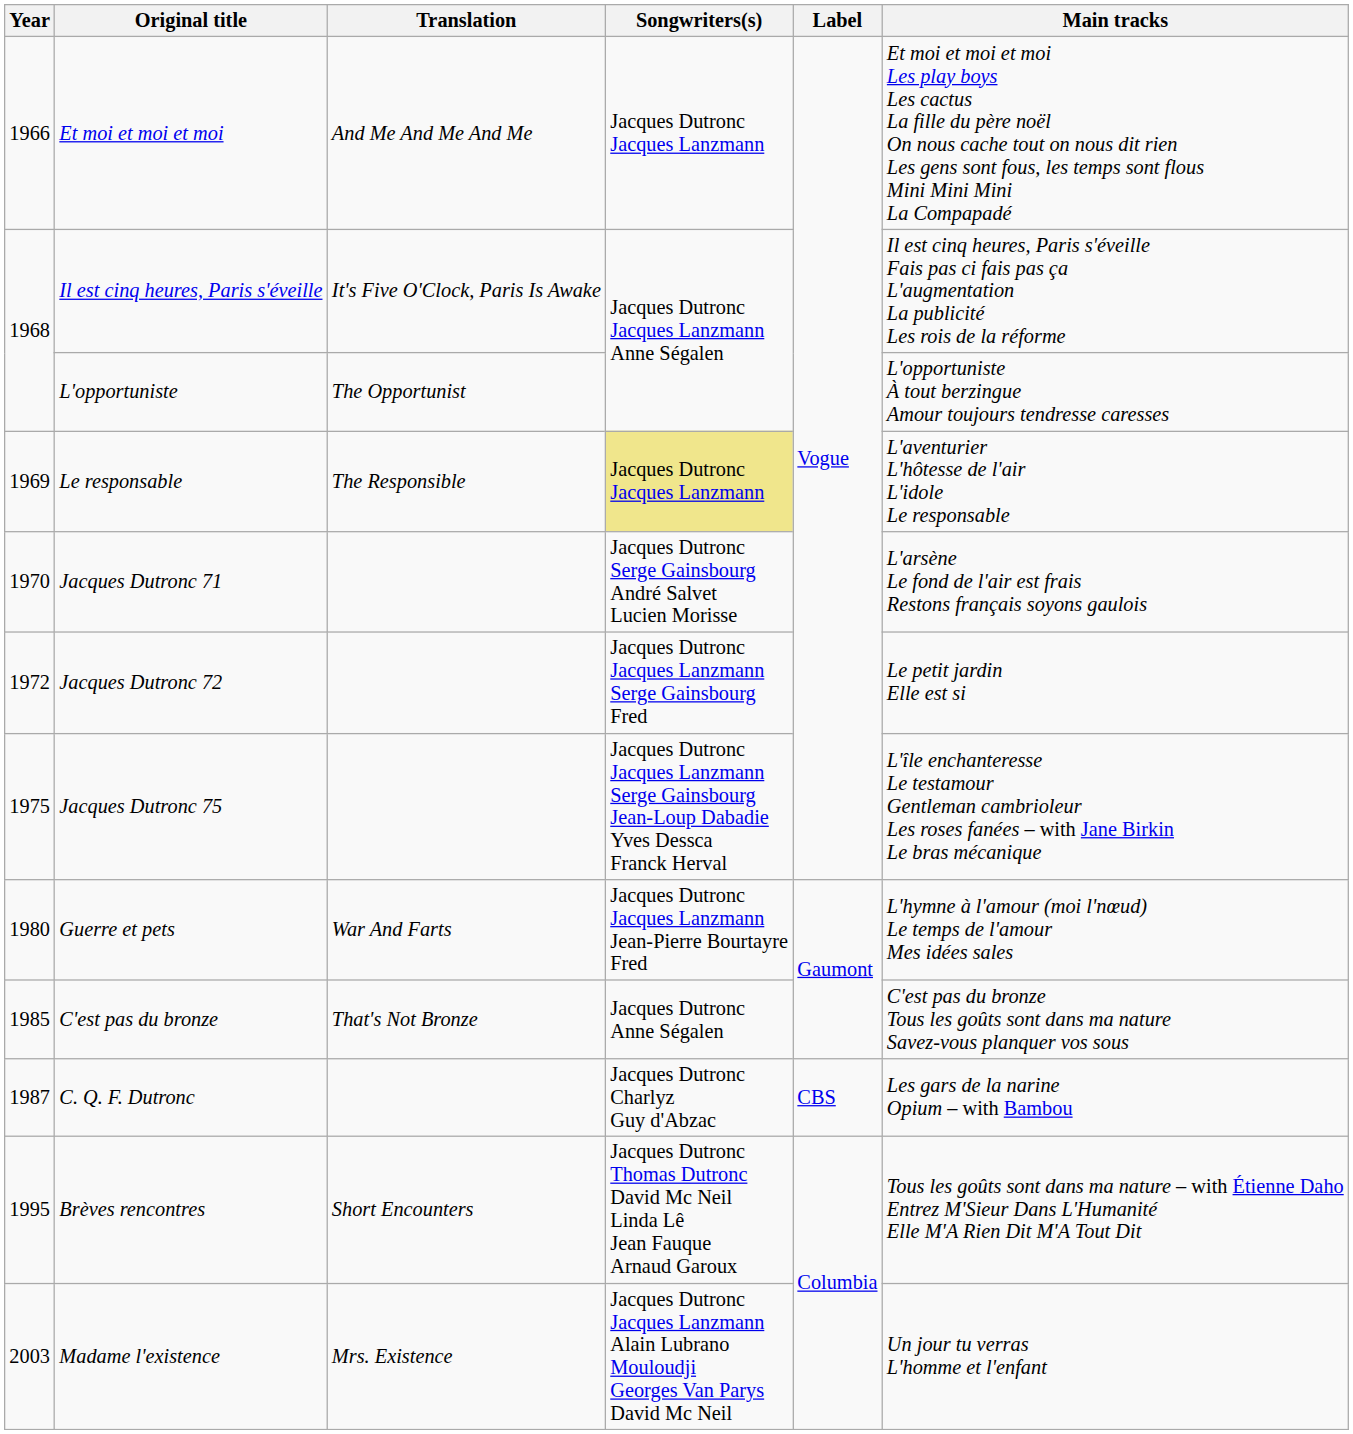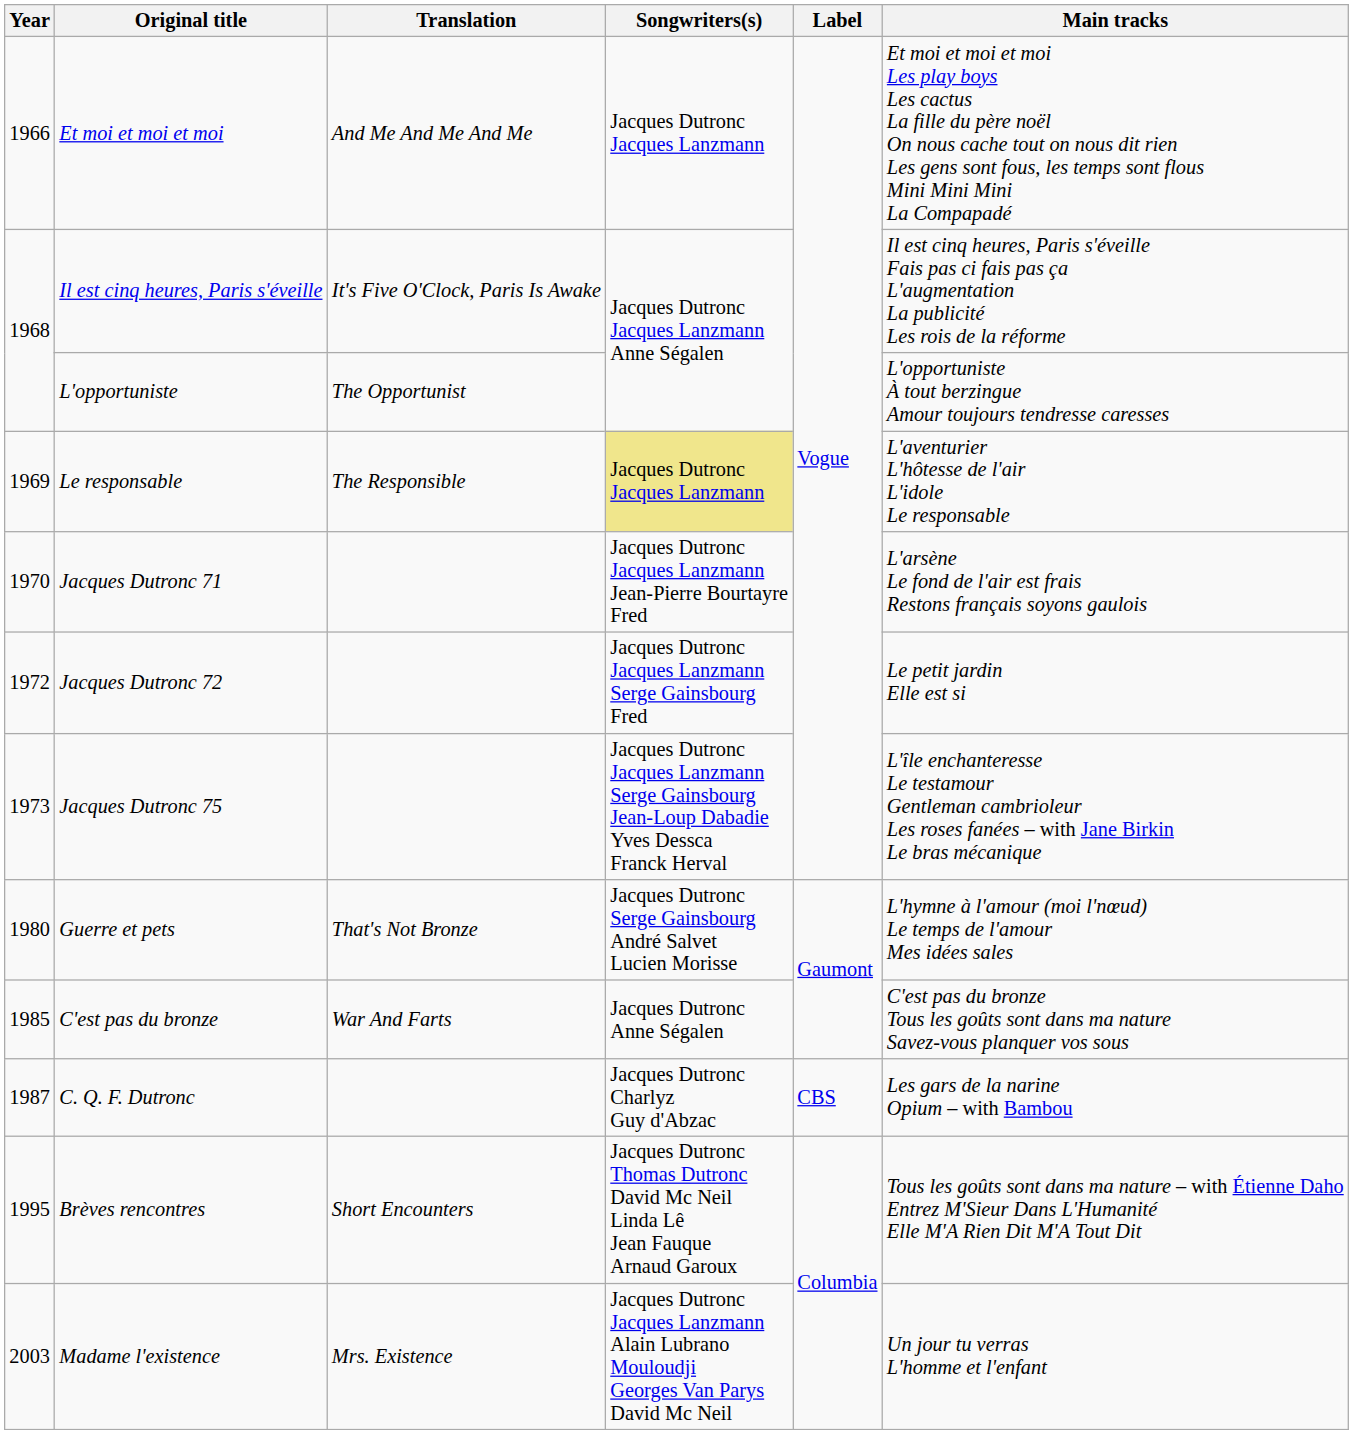Jacques Dutronc 71 | Songwriters(s): Jacques Dutronc Serge Gainsbourg André Salvet Lucien Morisse -> Jacques Dutronc Jacques Lanzmann Jean-Pierre Bourtayre Fred
Jacques Dutronc 75 | Year: 1975 -> 1973
Guerre et pets | Translation: War And Farts -> That's Not Bronze
Guerre et pets | Songwriters(s): Jacques Dutronc Jacques Lanzmann Jean-Pierre Bourtayre Fred -> Jacques Dutronc Serge Gainsbourg André Salvet Lucien Morisse
C'est pas du bronze | Translation: That's Not Bronze -> War And Farts
